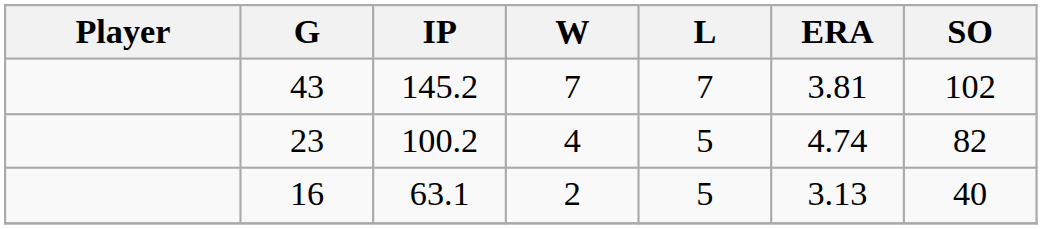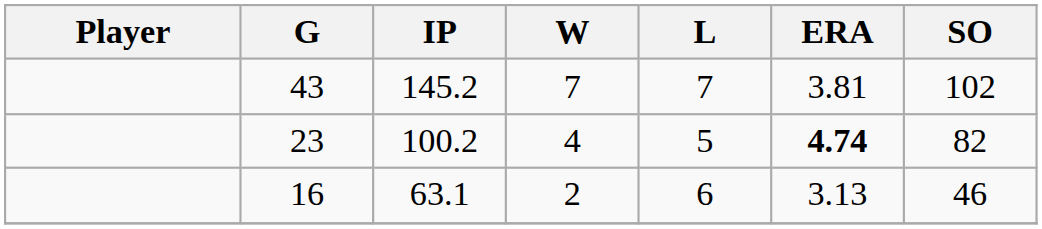23 | ERA: normal -> bold
16 | L: 5 -> 6
16 | SO: 40 -> 46
